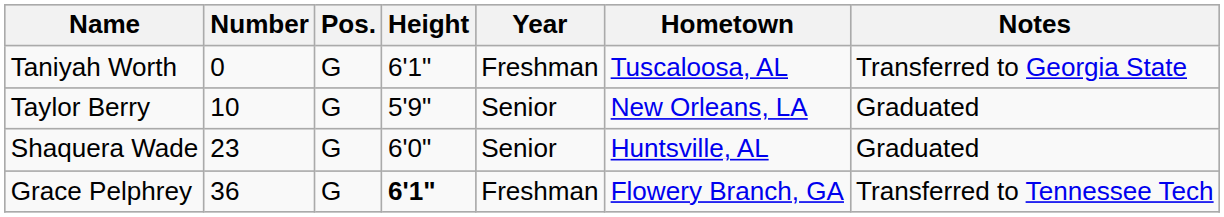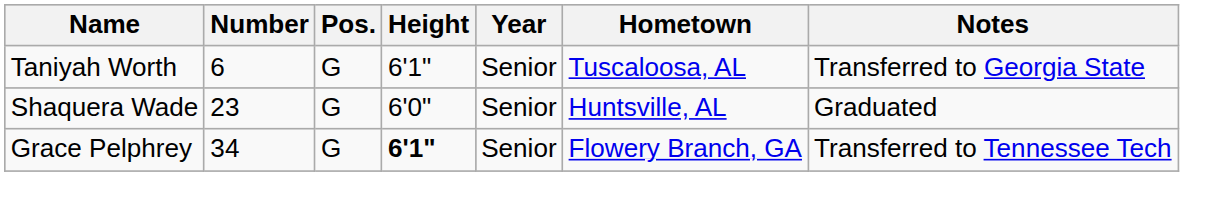Taniyah Worth | Number: 0 -> 6
Taniyah Worth | Year: Freshman -> Senior
- row: Taylor Berry | 10 | G | 5'9" | Senior | New Orleans, LA | Graduated
Grace Pelphrey | Number: 36 -> 34
Grace Pelphrey | Year: Freshman -> Senior
